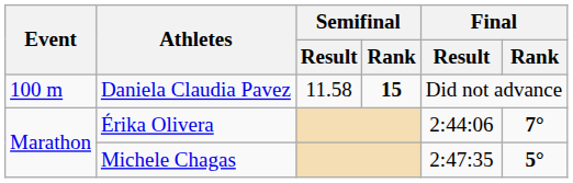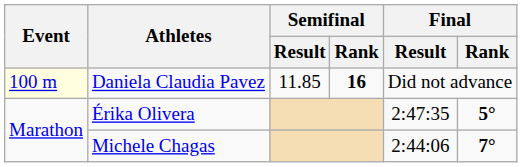Daniela Claudia Pavez | Event: no background -> lightyellow background
Daniela Claudia Pavez | Semifinal / Result: 11.58 -> 11.85
Daniela Claudia Pavez | Semifinal / Rank: 15 -> 16
Érika Olivera | Final / Result: 2:44:06 -> 2:47:35
Érika Olivera | Final / Rank: 7° -> 5°
Michele Chagas | Final / Result: 2:47:35 -> 2:44:06
Michele Chagas | Final / Rank: 5° -> 7°
